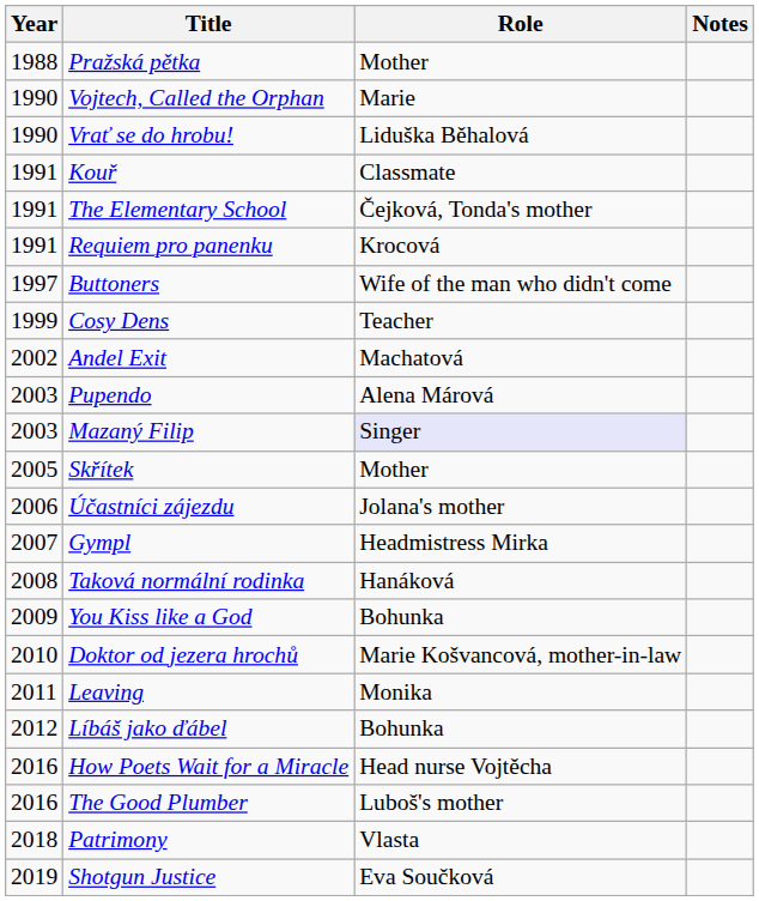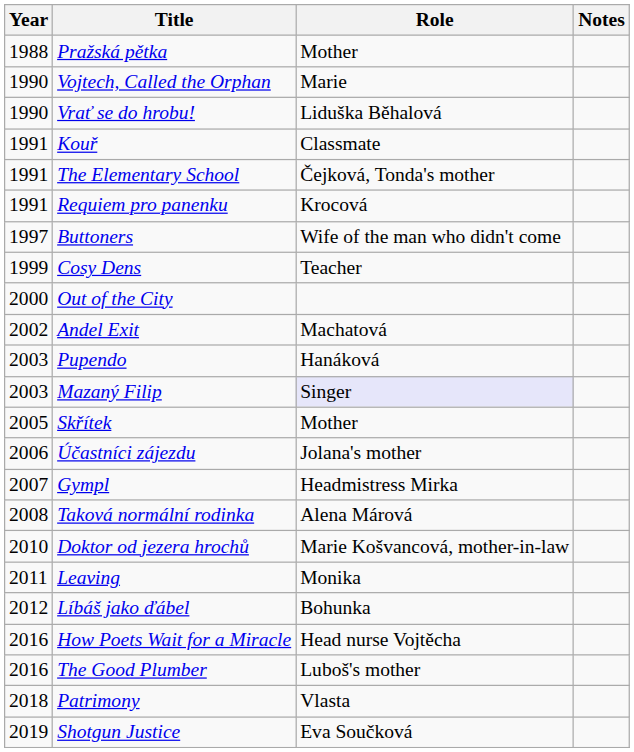+ row: 2000 | Out of the City
Pupendo | Role: Alena Márová -> Hanáková
Taková normální rodinka | Role: Hanáková -> Alena Márová
- row: 2009 | You Kiss like a God | Bohunka
